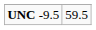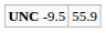UNC -9.5 | column 2: 59.5 -> 55.9
